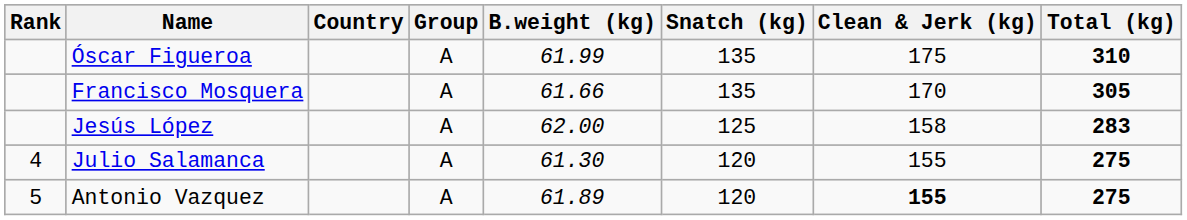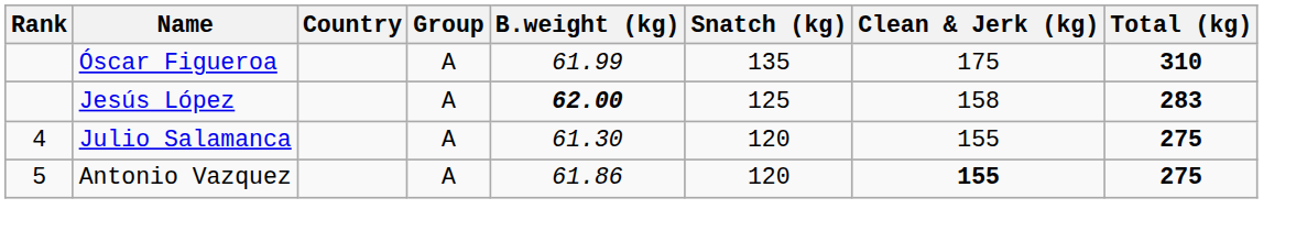- row: Francisco Mosquera | A | 61.66 | 135 | 170 | 305
Jesús López | B.weight (kg): normal -> bold
Antonio Vazquez | B.weight (kg): 61.89 -> 61.86
